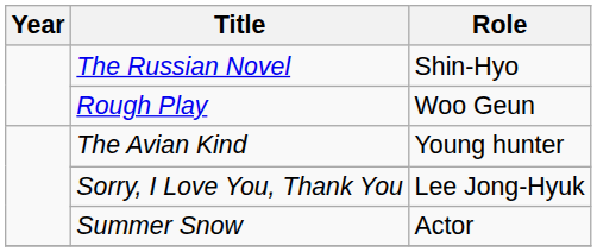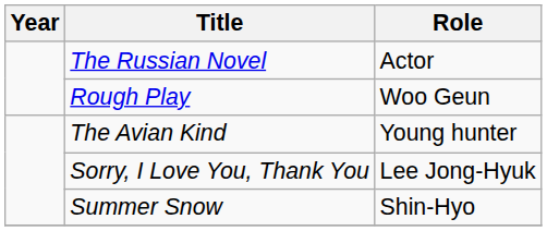The Russian Novel | Role: Shin-Hyo -> Actor
Summer Snow | Role: Actor -> Shin-Hyo
